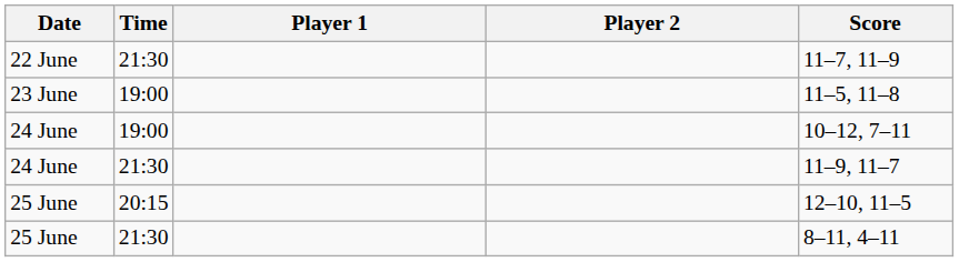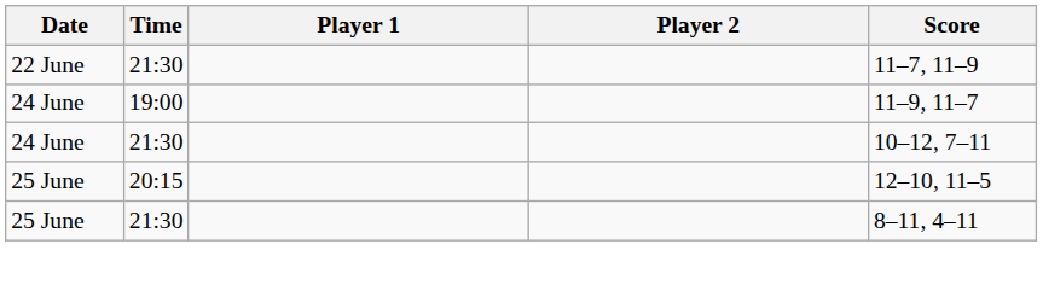- row: 23 June | 19:00 | 11–5, 11–8
24 June / 19:00 | Score: 10–12, 7–11 -> 11–9, 11–7
24 June / 21:30 | Score: 11–9, 11–7 -> 10–12, 7–11
